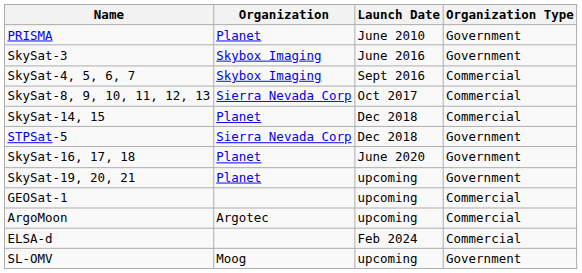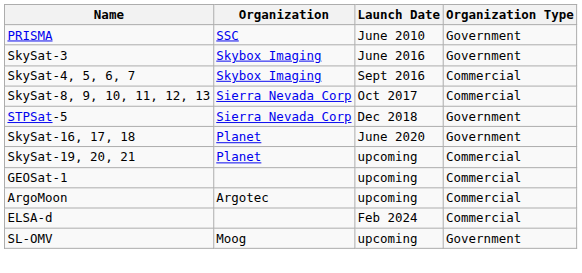PRISMA | Organization: Planet -> SSC
- row: SkySat-14, 15 | Planet | Dec 2018 | Commercial
SkySat-19, 20, 21 | Organization Type: Government -> Commercial
